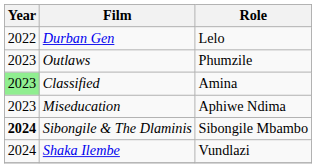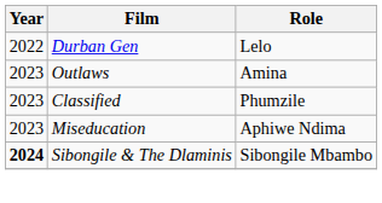Outlaws | Role: Phumzile -> Amina
Classified | Year: lightgreen background -> no background
Classified | Role: Amina -> Phumzile
- row: 2024 | Shaka Ilembe | Vundlazi
